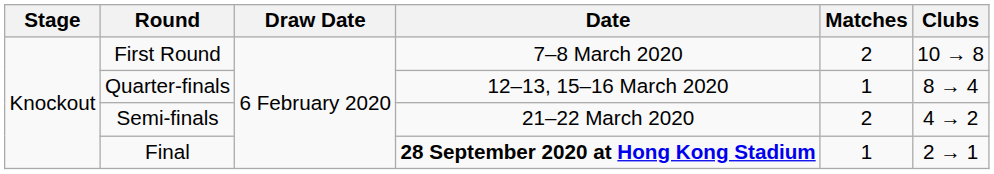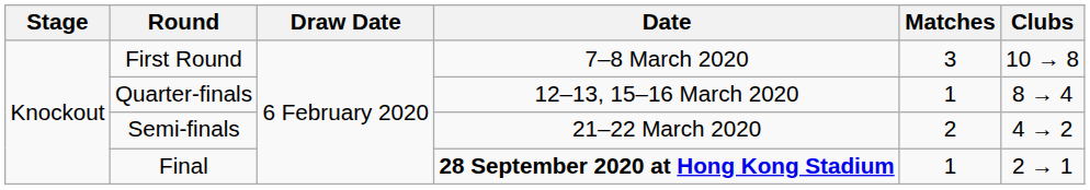First Round | Matches: 2 -> 3
